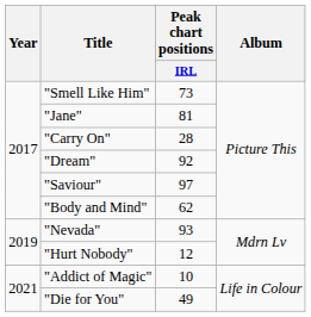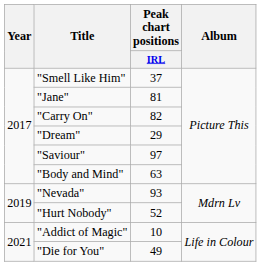"Smell Like Him" | Peak chart positions / IRL: 73 -> 37
"Carry On" | Peak chart positions / IRL: 28 -> 82
"Dream" | Peak chart positions / IRL: 92 -> 29
"Body and Mind" | Peak chart positions / IRL: 62 -> 63
"Hurt Nobody" | Peak chart positions / IRL: 12 -> 52
